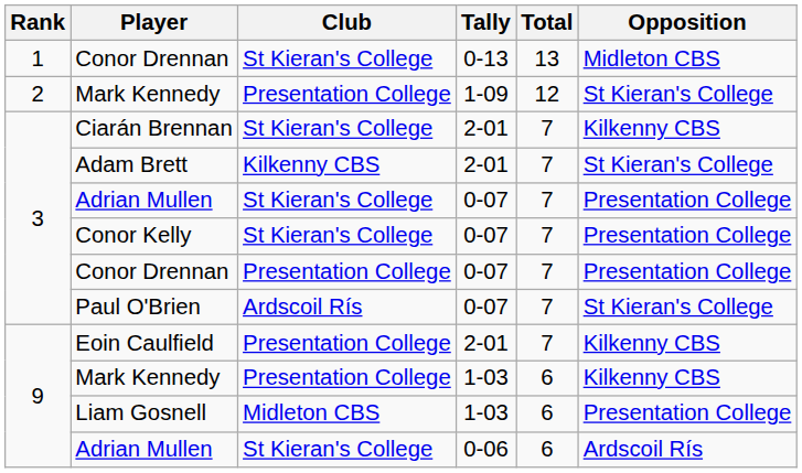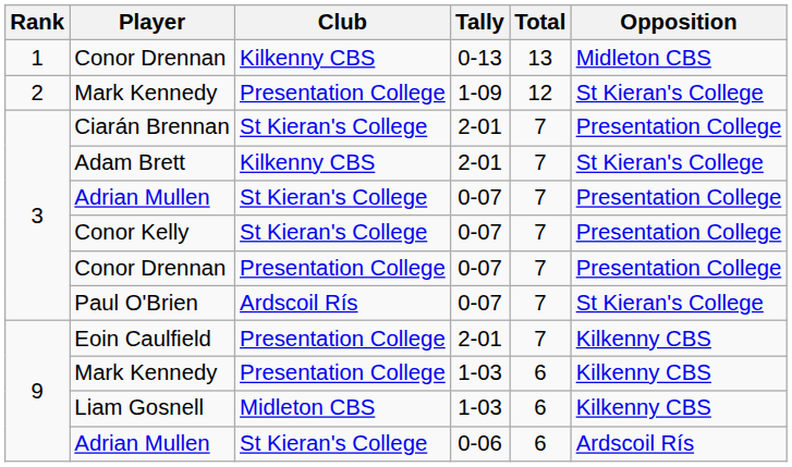Conor Drennan / 0-13 | Club: St Kieran's College -> Kilkenny CBS
Ciarán Brennan | Opposition: Kilkenny CBS -> Presentation College
Liam Gosnell | Opposition: Presentation College -> Kilkenny CBS
